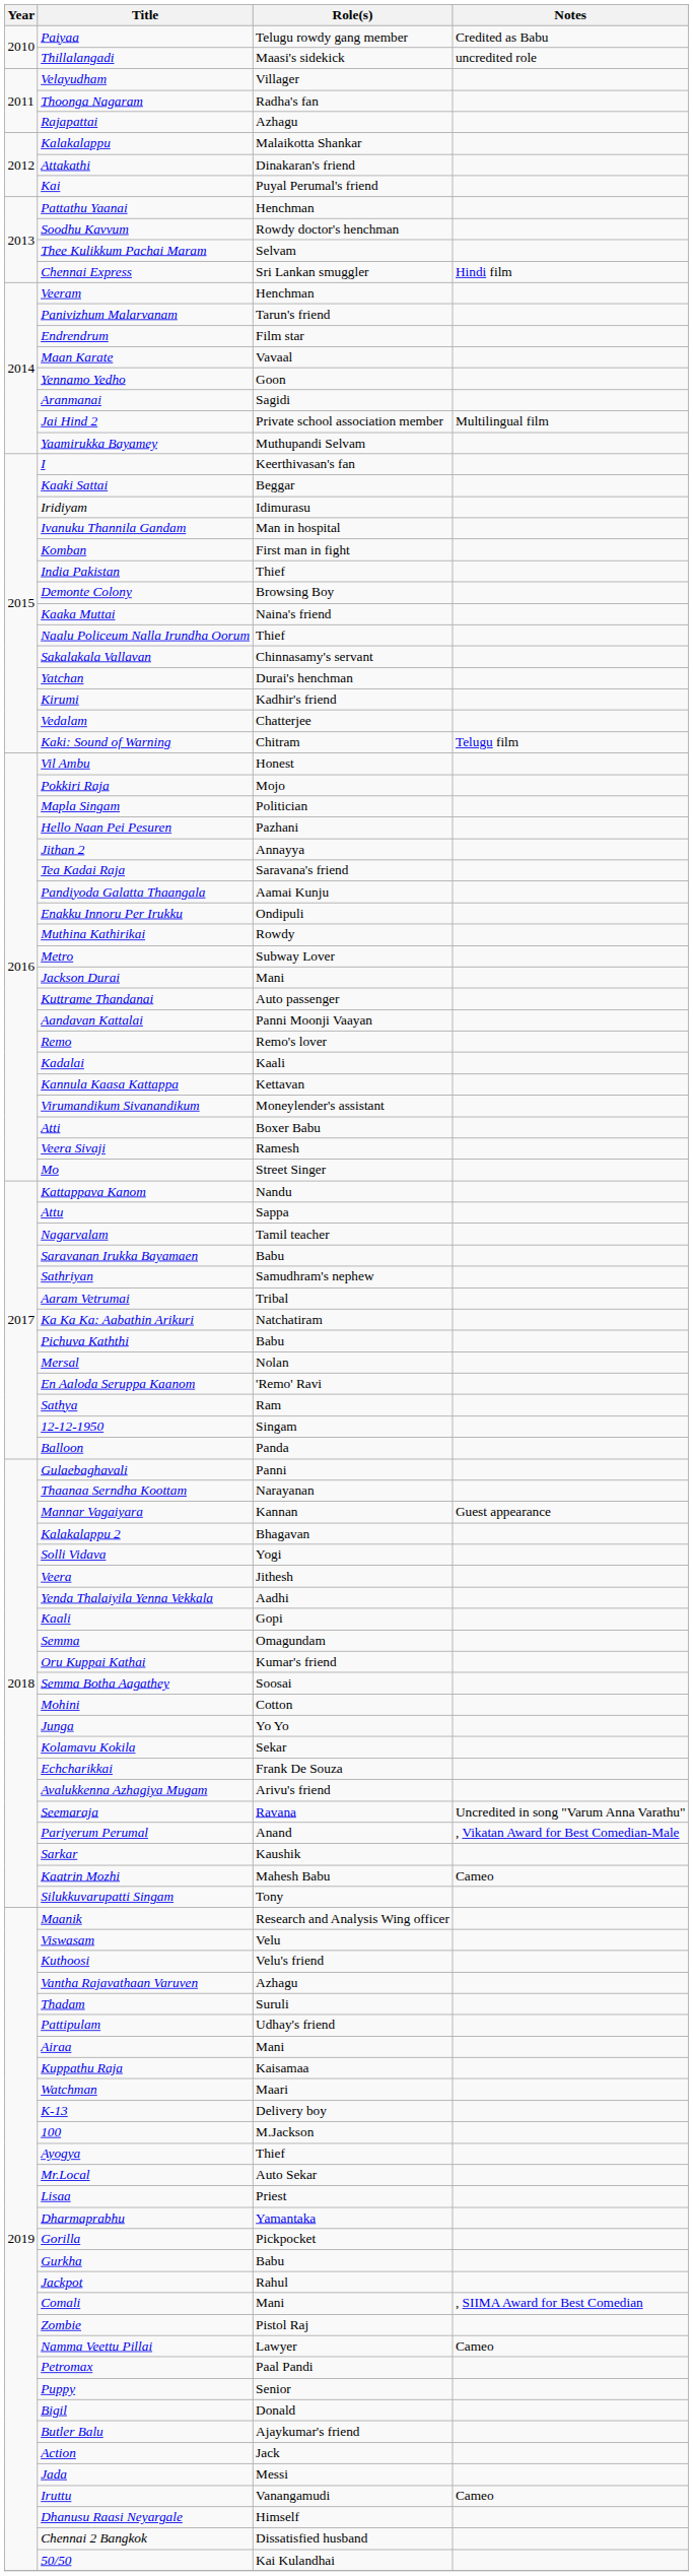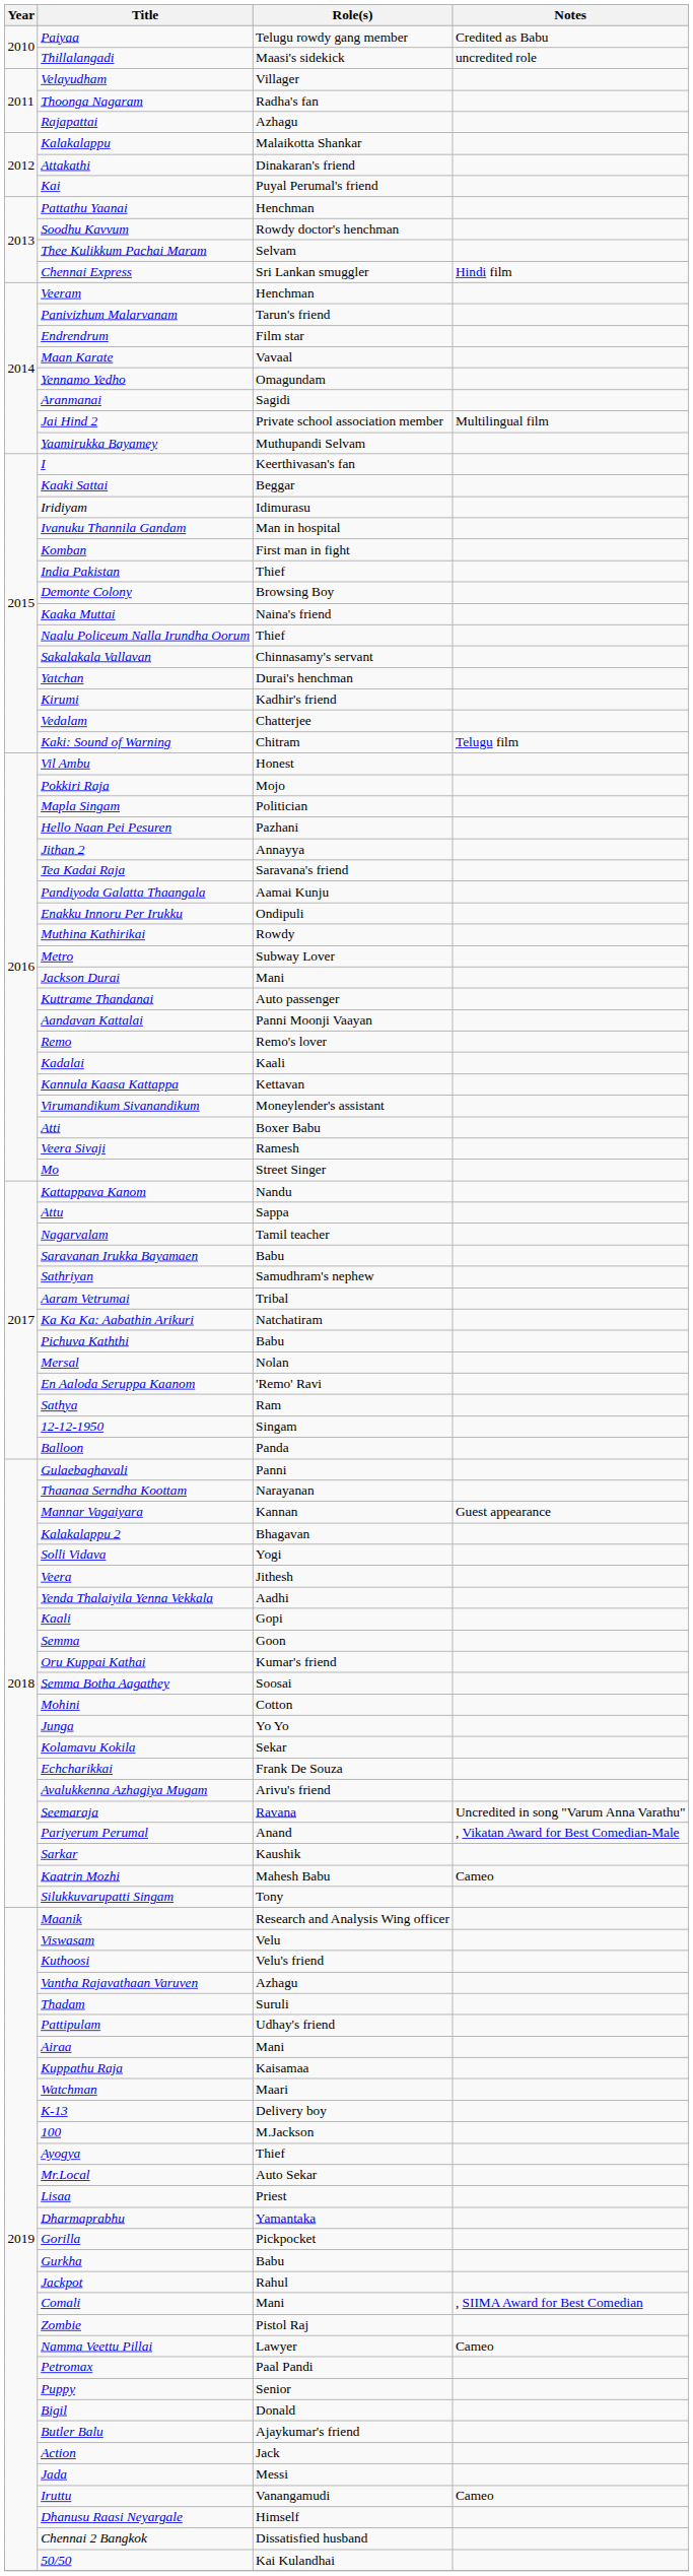Yennamo Yedho | Role(s): Goon -> Omagundam
Semma | Role(s): Omagundam -> Goon
